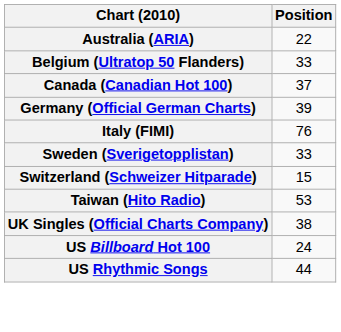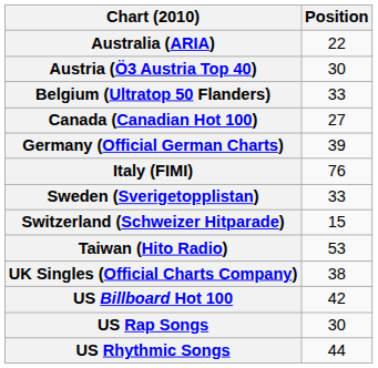+ row: Austria (Ö3 Austria Top 40) | 30
Canada (Canadian Hot 100) | Position: 37 -> 27
US Billboard Hot 100 | Position: 24 -> 42
+ row: US Rap Songs | 30
